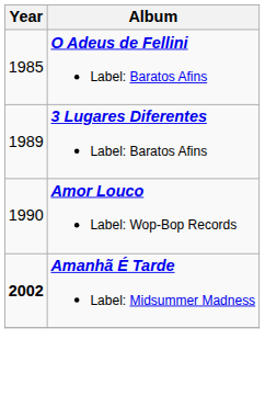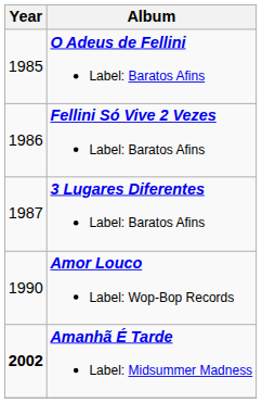+ row: 1986 | Fellini Só Vive 2 Vezes Label: Baratos Afins
3 Lugares Diferentes Label: Baratos Afins | Year: 1989 -> 1987
